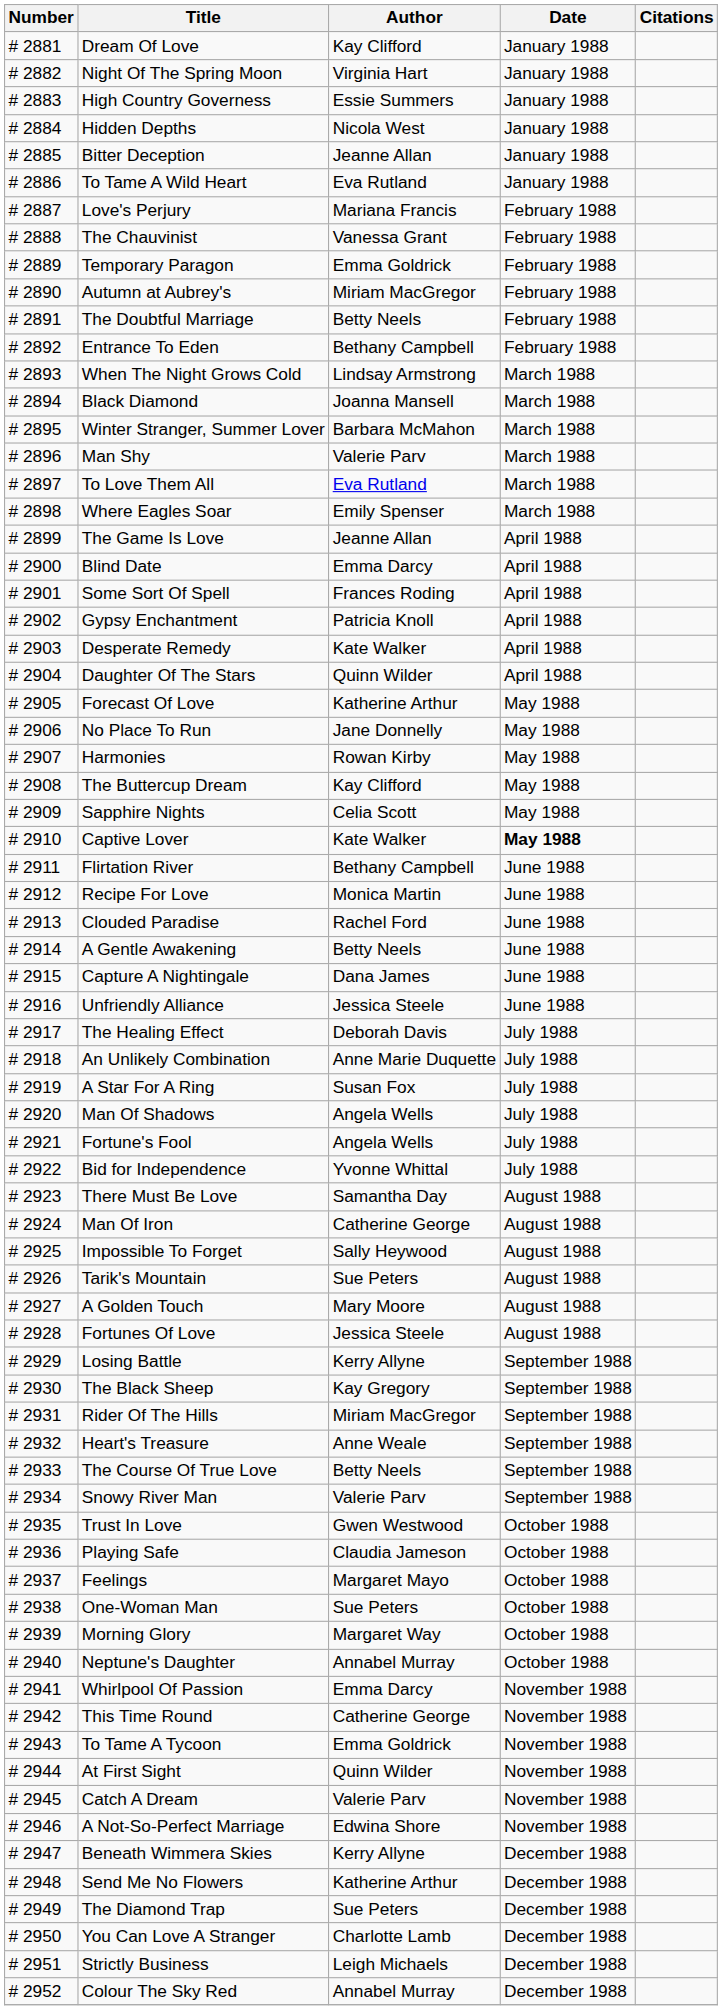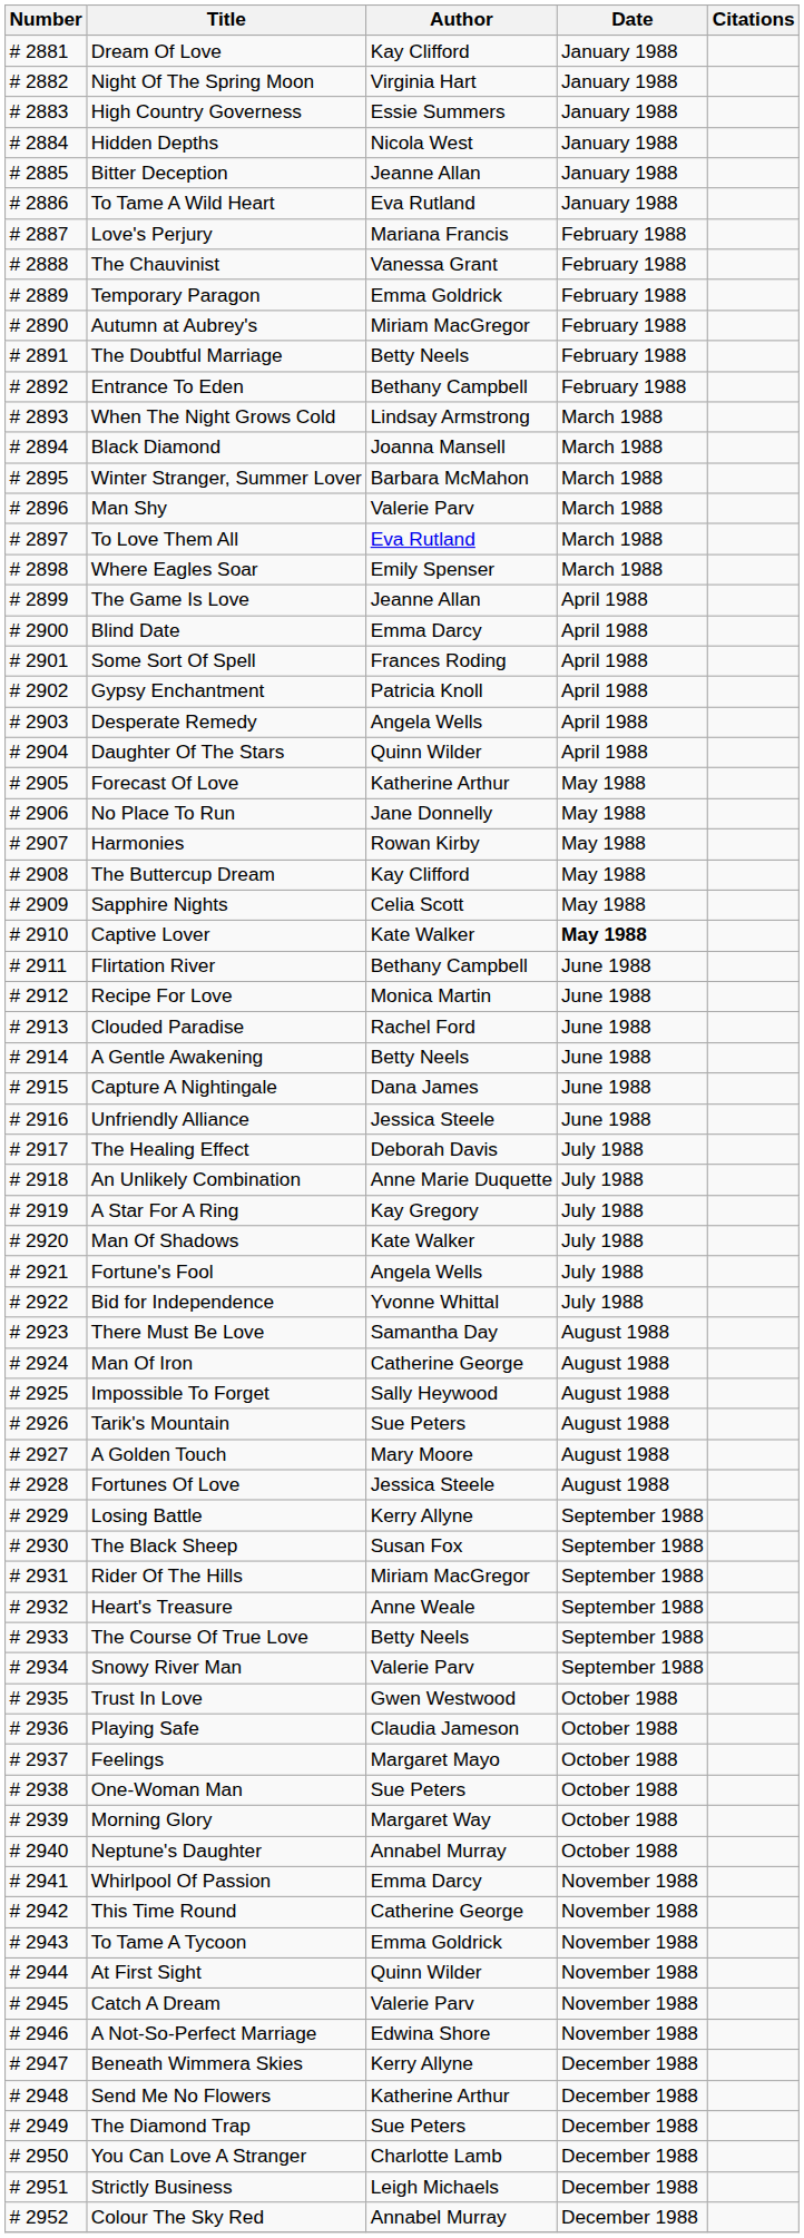Desperate Remedy | Author: Kate Walker -> Angela Wells
A Star For A Ring | Author: Susan Fox -> Kay Gregory
Man Of Shadows | Author: Angela Wells -> Kate Walker
The Black Sheep | Author: Kay Gregory -> Susan Fox
